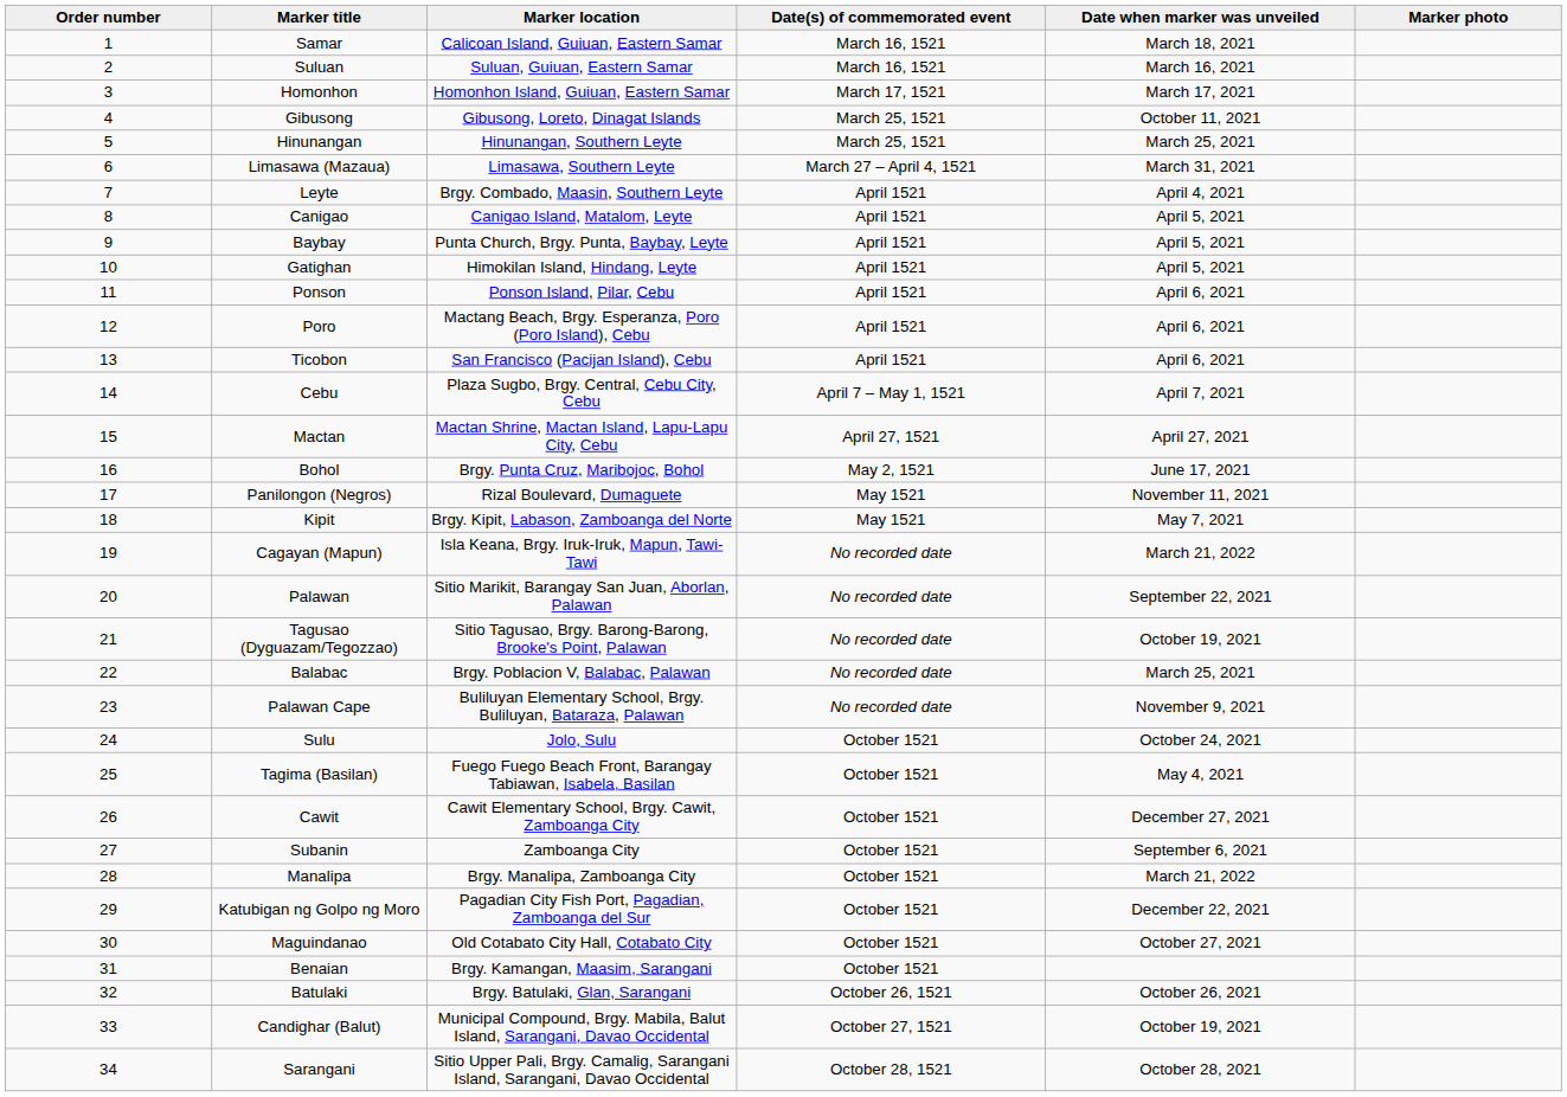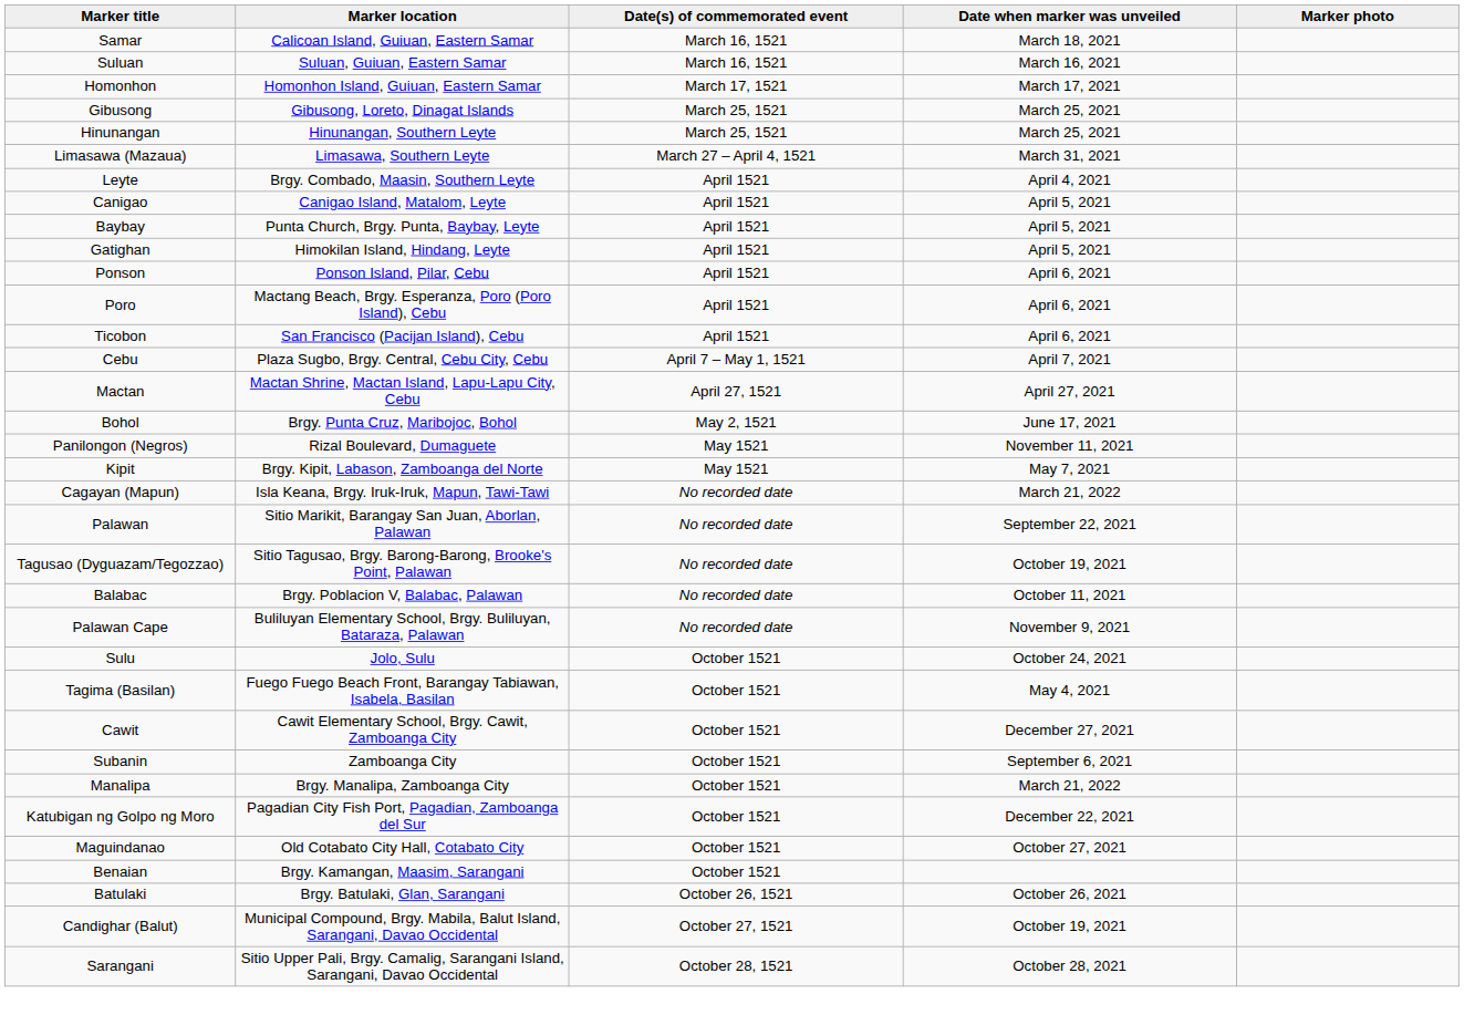- column: Order number | 1 | 2 | 3 | 4 | 5 | 6 | 7 | 8 | 9 | 10 | 11 | 12 | 13 | 14 | 15 | 16 | 17 | 18 | 19 | 20 | 21 | 22 | 23 | 24 | 25 | 26 | 27 | 28 | 29 | 30 | 31 | 32 | 33 | 34
Gibusong | Date when marker was unveiled: October 11, 2021 -> March 25, 2021
Balabac | Date when marker was unveiled: March 25, 2021 -> October 11, 2021
